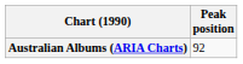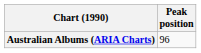Australian Albums (ARIA Charts) | Peak position: 92 -> 96
